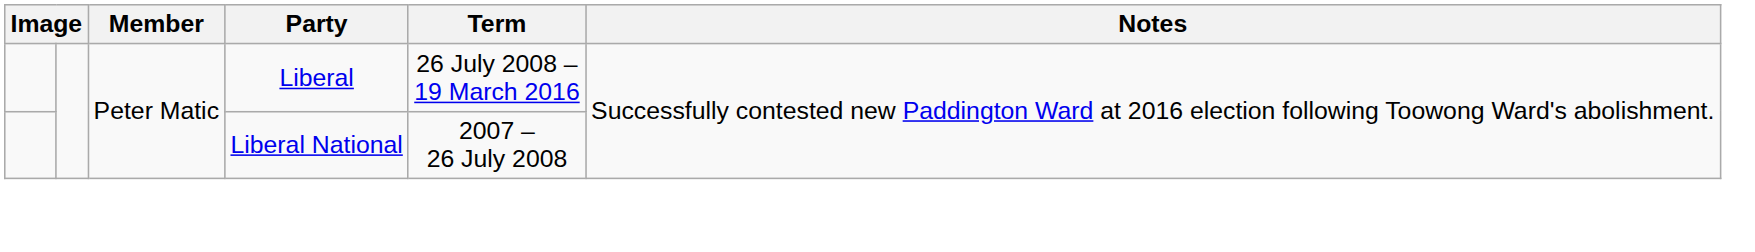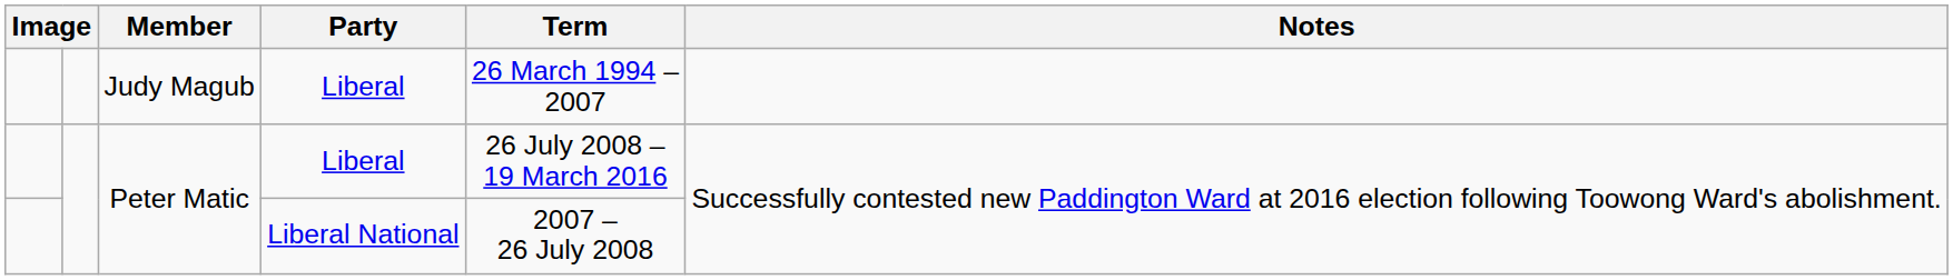+ row: Judy Magub | Liberal | 26 March 1994 – 2007
